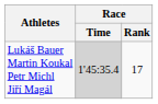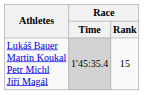Lukáš Bauer Martin Koukal Petr Michl Jiří Magál | Race / Rank: 17 -> 15
